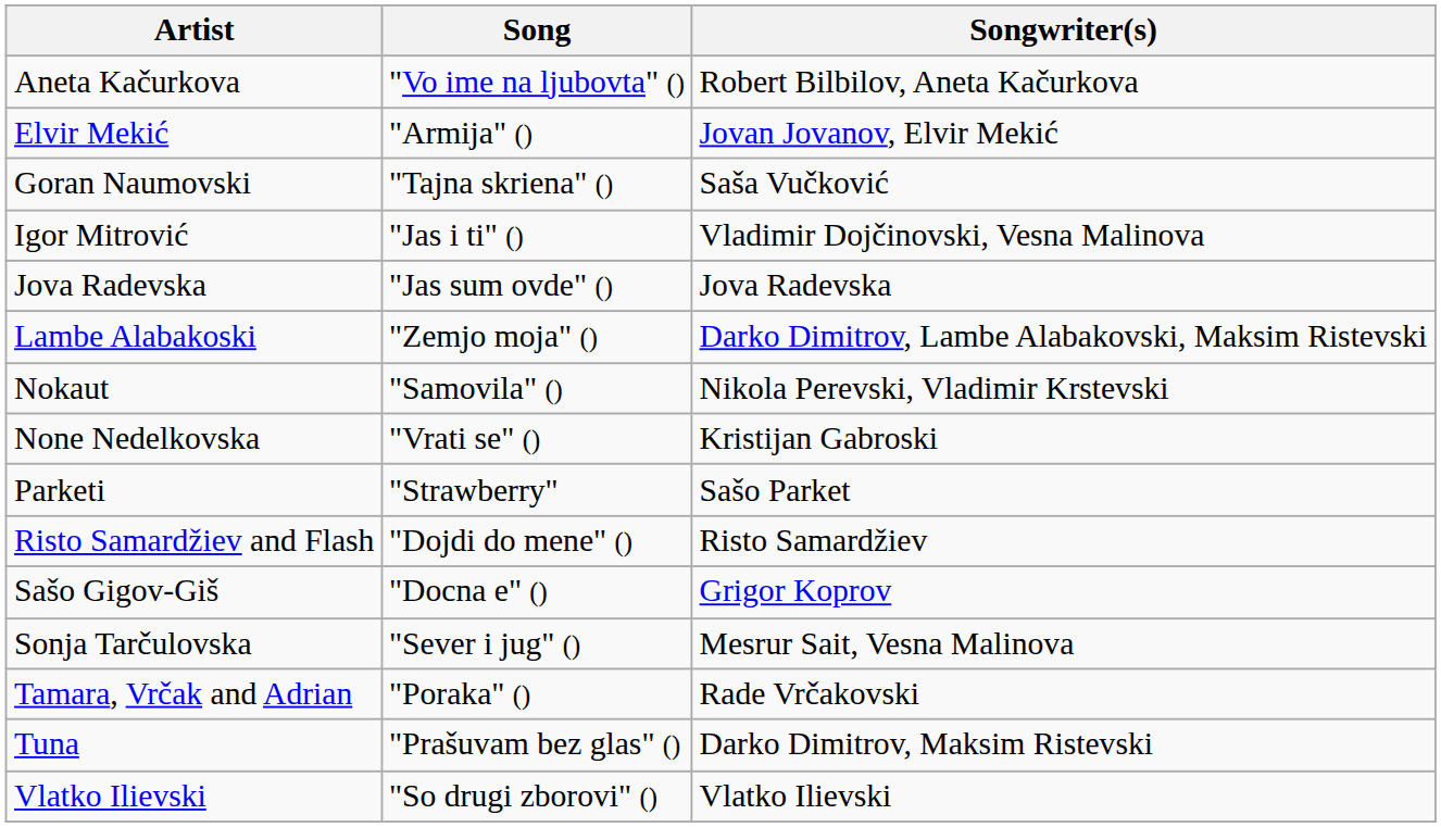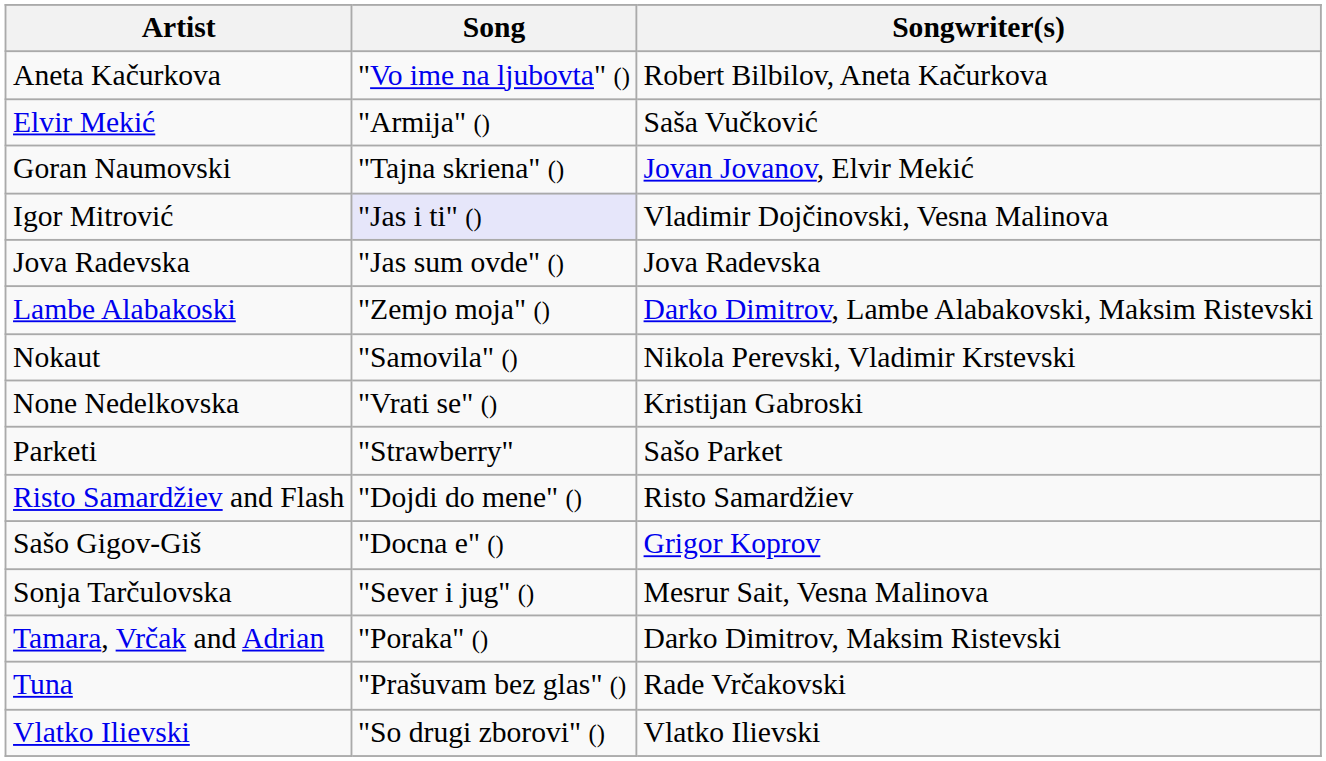Elvir Mekić | Songwriter(s): Jovan Jovanov, Elvir Mekić -> Saša Vučković
Goran Naumovski | Songwriter(s): Saša Vučković -> Jovan Jovanov, Elvir Mekić
Igor Mitrović | Song: no background -> lavender background
Tamara, Vrčak and Adrian | Songwriter(s): Rade Vrčakovski -> Darko Dimitrov, Maksim Ristevski
Tuna | Songwriter(s): Darko Dimitrov, Maksim Ristevski -> Rade Vrčakovski
